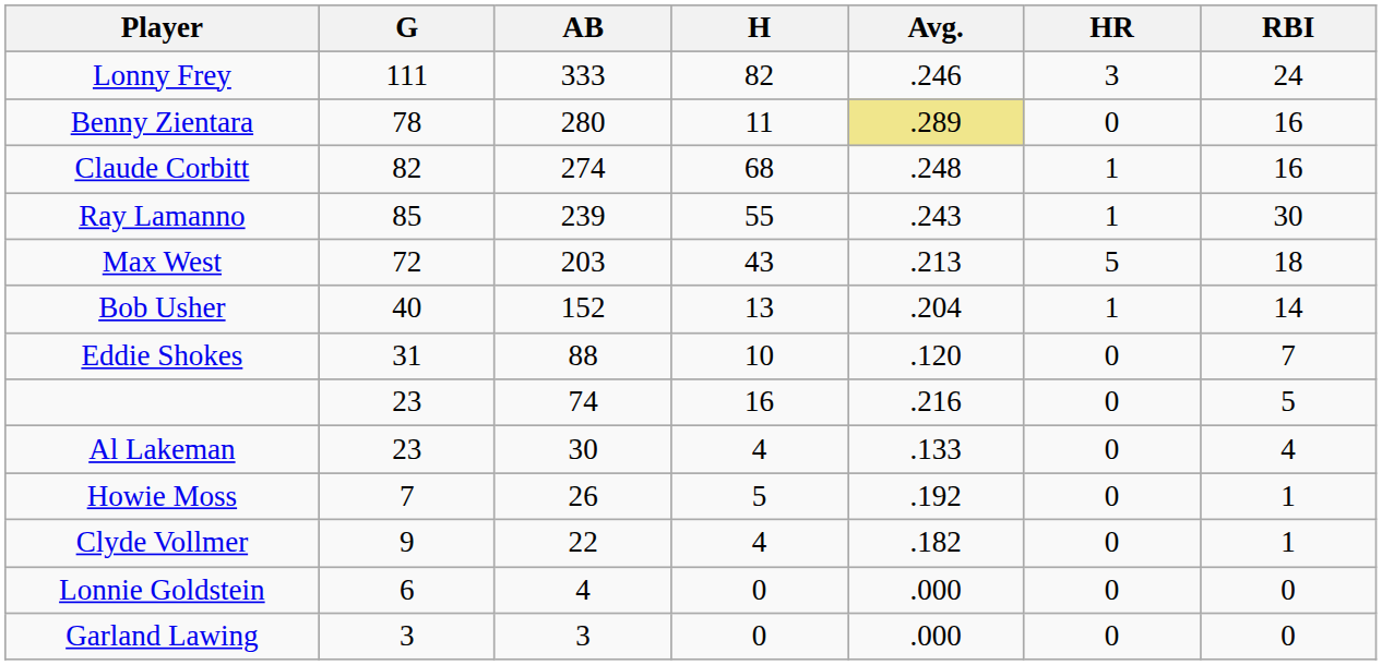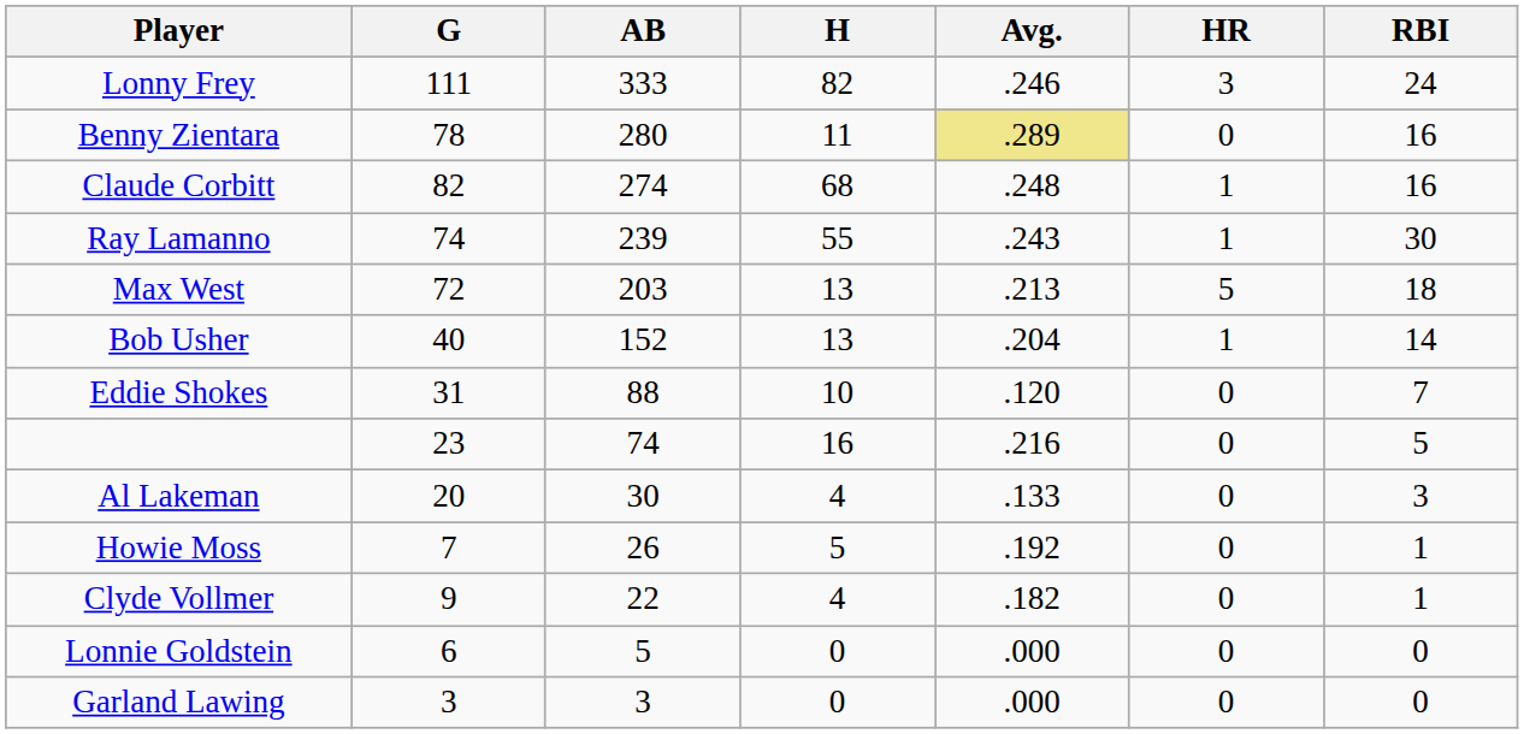Ray Lamanno | G: 85 -> 74
Max West | H: 43 -> 13
Al Lakeman | G: 23 -> 20
Al Lakeman | RBI: 4 -> 3
Lonnie Goldstein | AB: 4 -> 5
